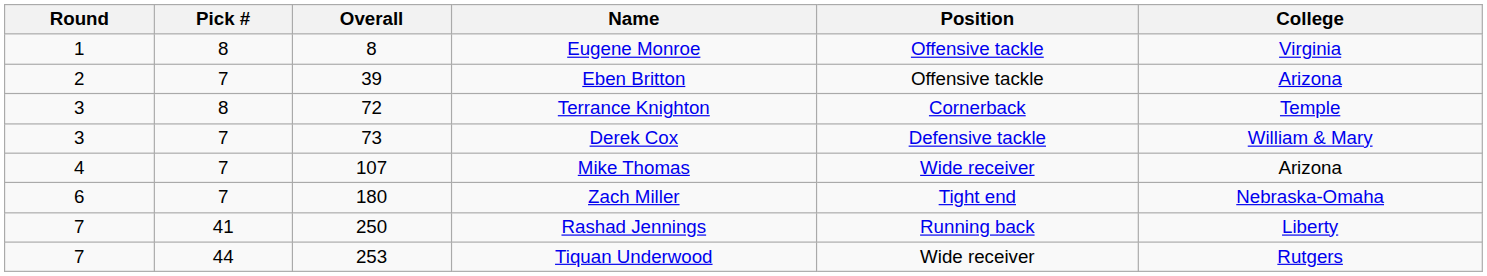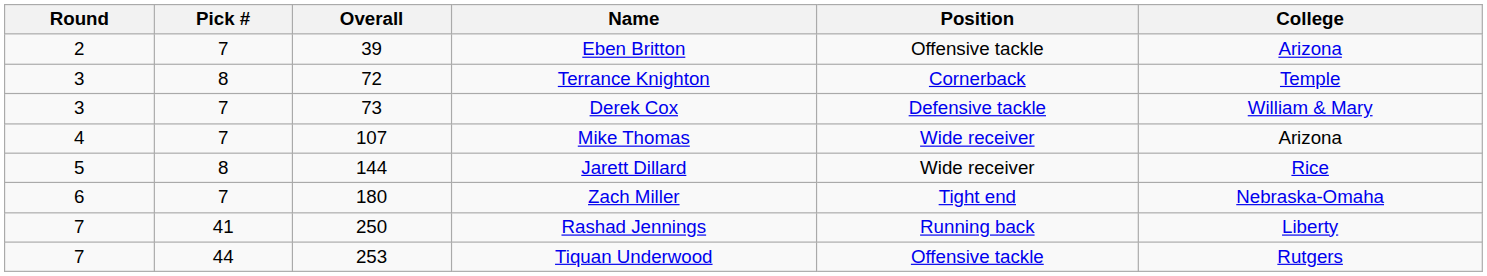- row: 1 | 8 | 8 | Eugene Monroe | Offensive tackle | Virginia
+ row: 5 | 8 | 144 | Jarett Dillard | Wide receiver | Rice
Tiquan Underwood | Position: Wide receiver -> Offensive tackle
